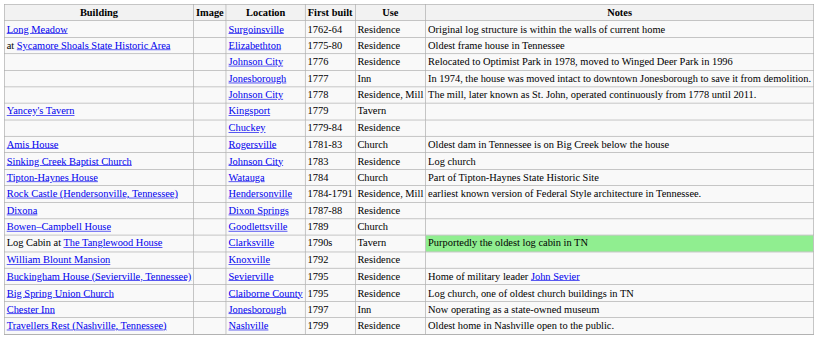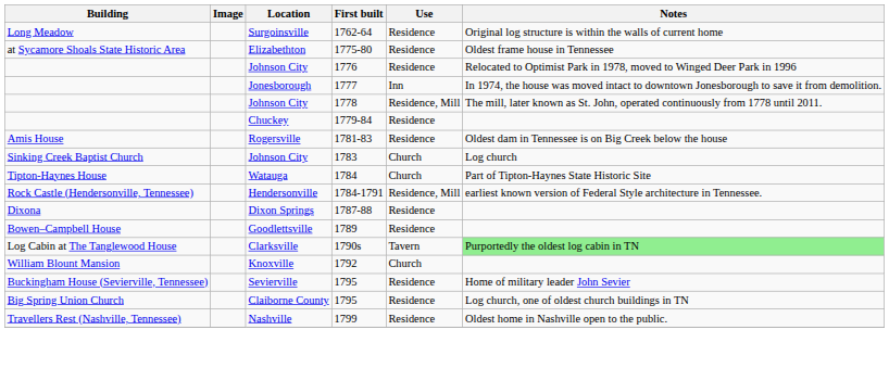- row: Yancey's Tavern | Kingsport | 1779 | Tavern
1781-83 | Use: Church -> Residence
1783 | Use: Residence -> Church
1789 | Use: Church -> Residence
1792 | Use: Residence -> Church
- row: Chester Inn | Jonesborough | 1797 | Inn | Now operating as a state-owned museum
